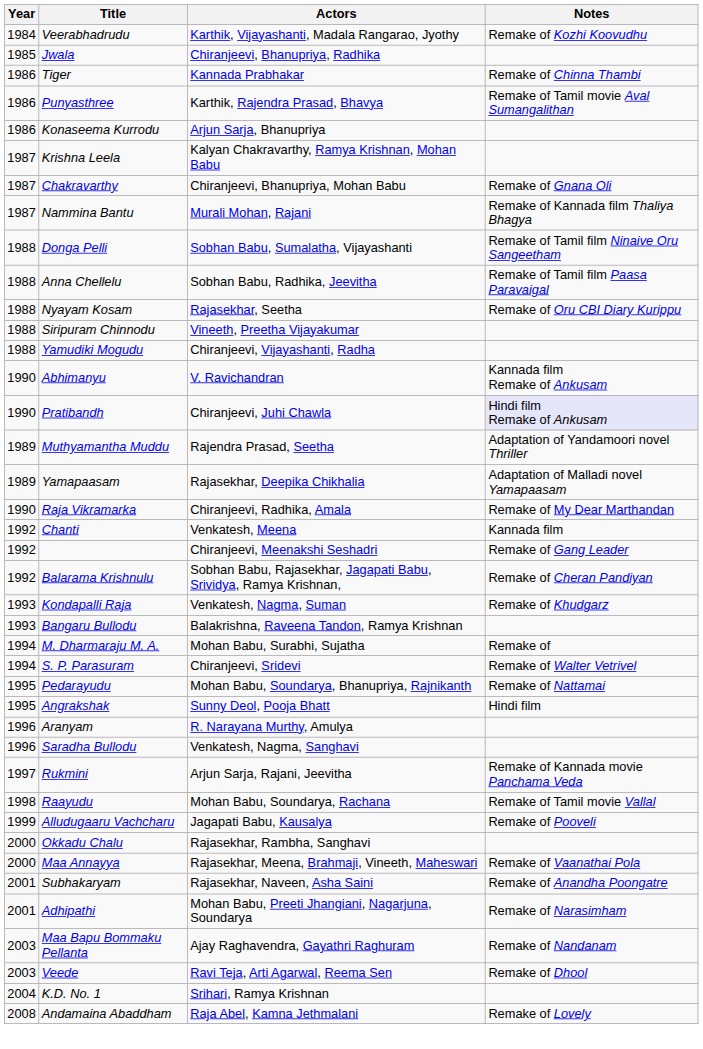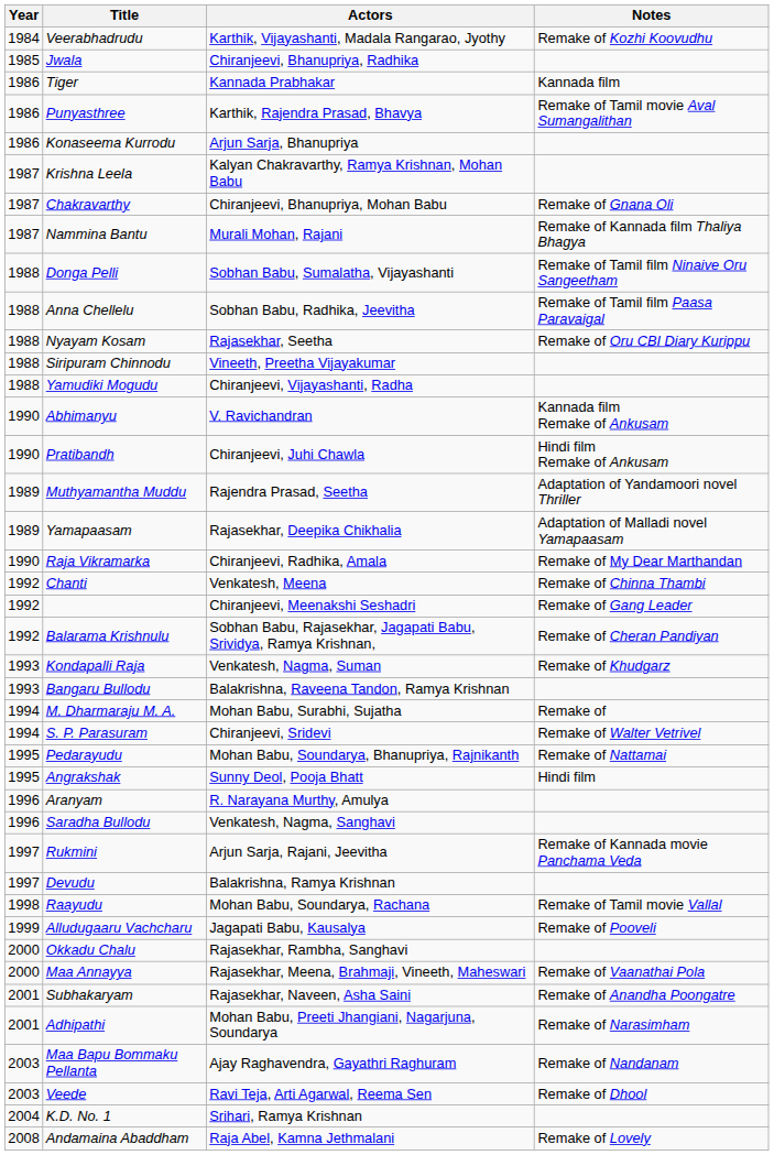Tiger | Notes: Remake of Chinna Thambi -> Kannada film
Pratibandh | Notes: lavender background -> no background
Chanti | Notes: Kannada film -> Remake of Chinna Thambi
+ row: 1997 | Devudu | Balakrishna, Ramya Krishnan
